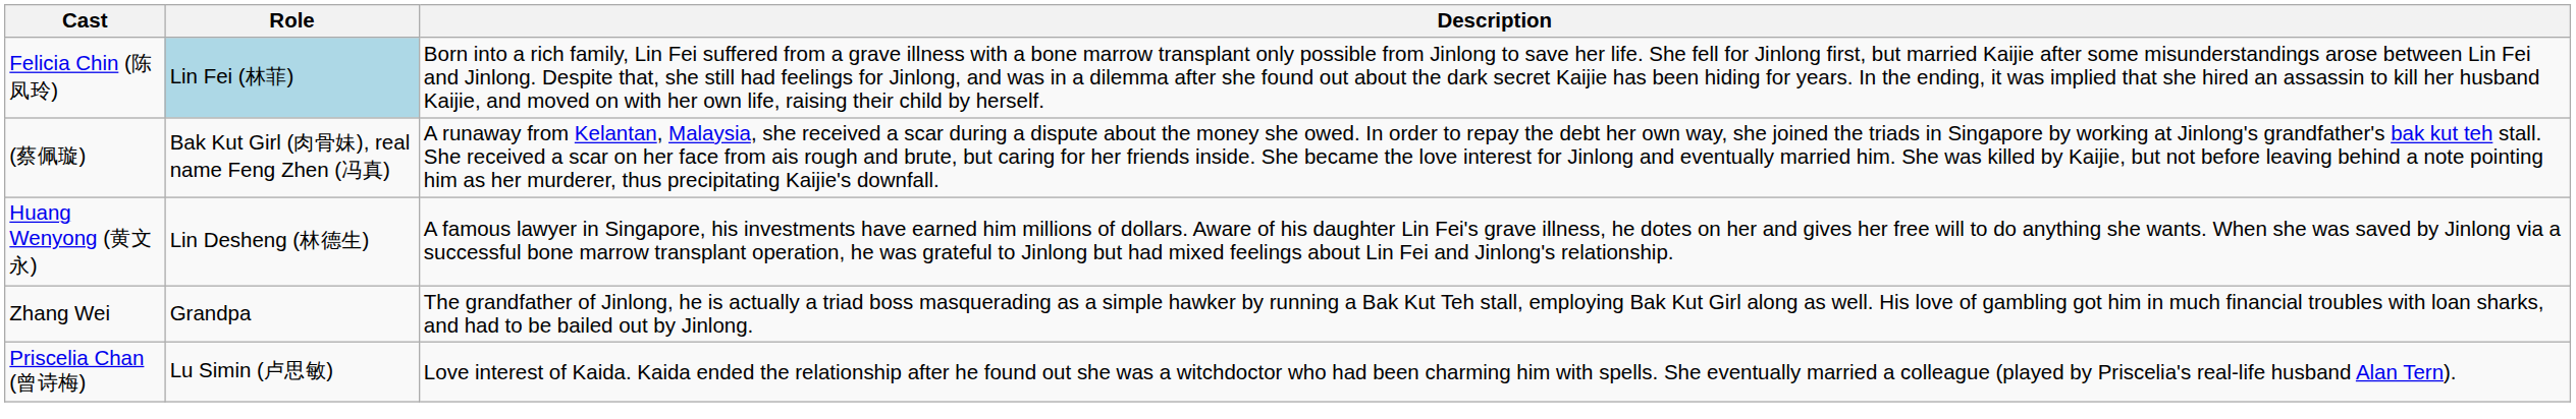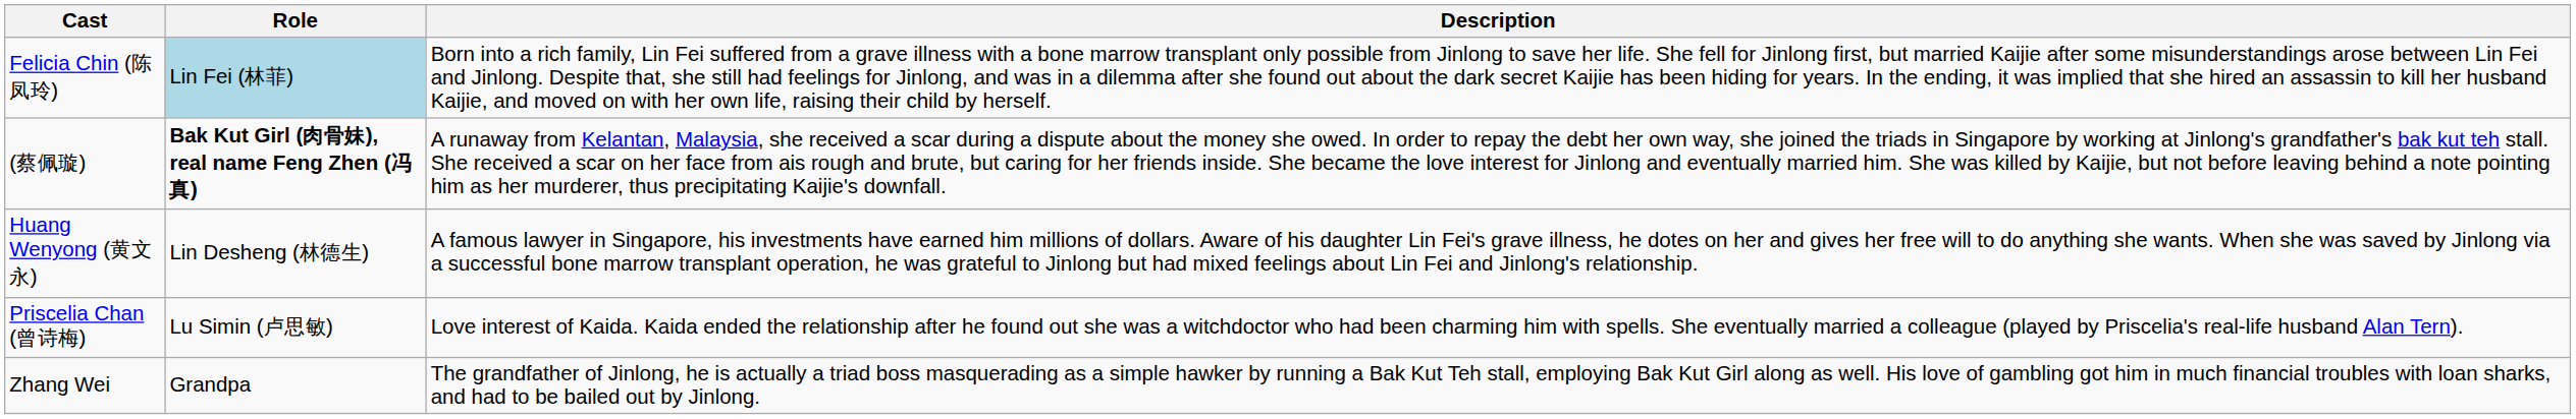(蔡佩璇) | Role: normal -> bold
rows swapped: Priscelia Chan (曾诗梅) <-> Zhang Wei
